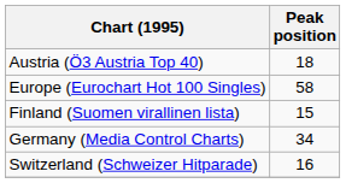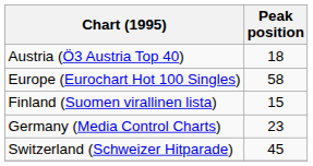Germany (Media Control Charts) | Peak position: 34 -> 23
Switzerland (Schweizer Hitparade) | Peak position: 16 -> 45
